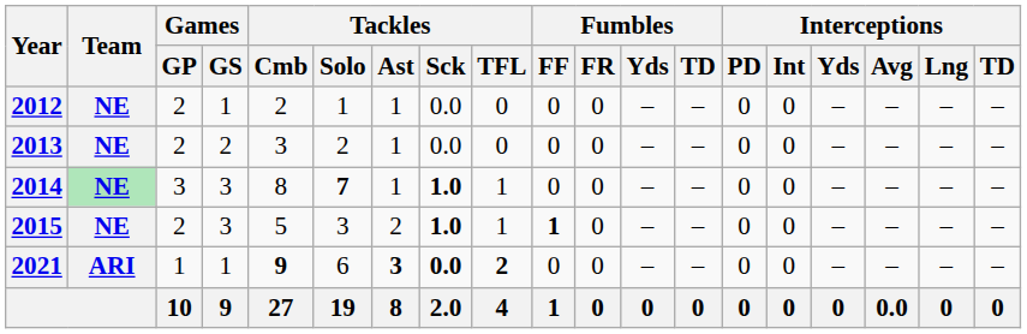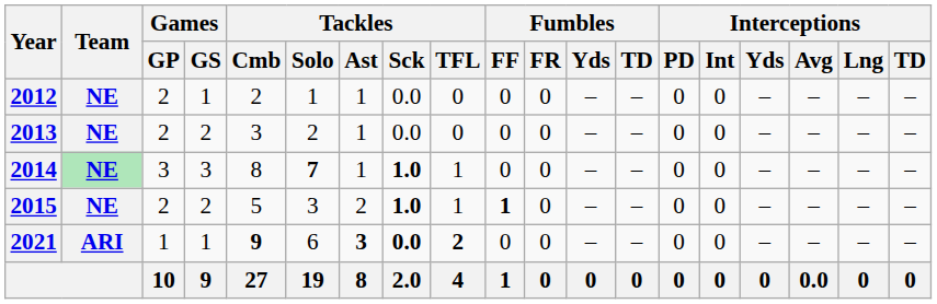2015 | Games / GS: 3 -> 2
